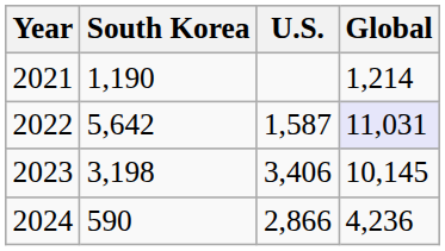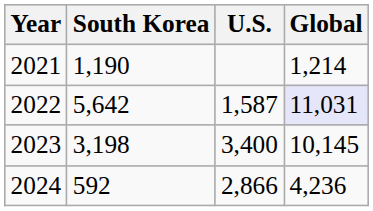2023 | U.S.: 3,406 -> 3,400
2024 | South Korea: 590 -> 592
